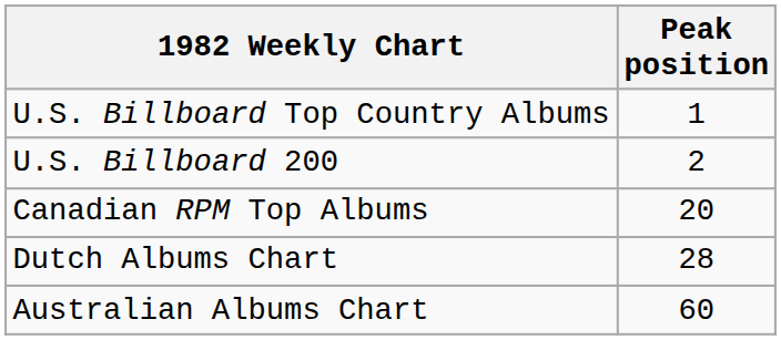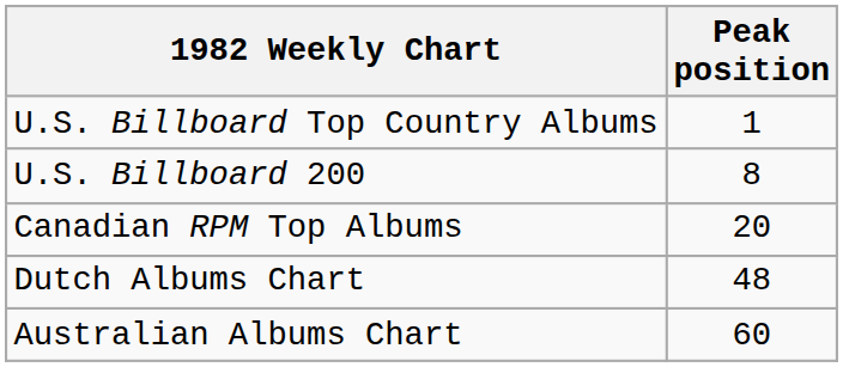U.S. Billboard 200 | Peak position: 2 -> 8
Dutch Albums Chart | Peak position: 28 -> 48
